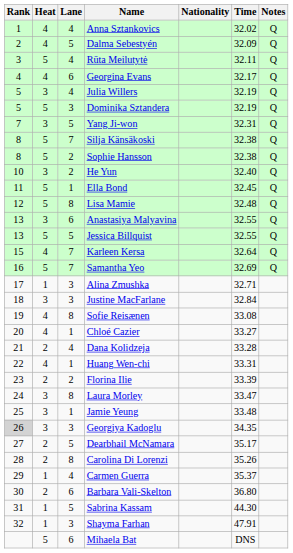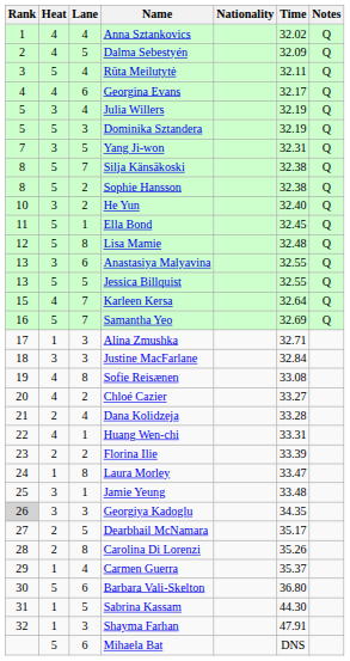Chloé Cazier | Lane: 1 -> 2
Laura Morley | Heat: 3 -> 1
Barbara Vali-Skelton | Heat: 2 -> 5
